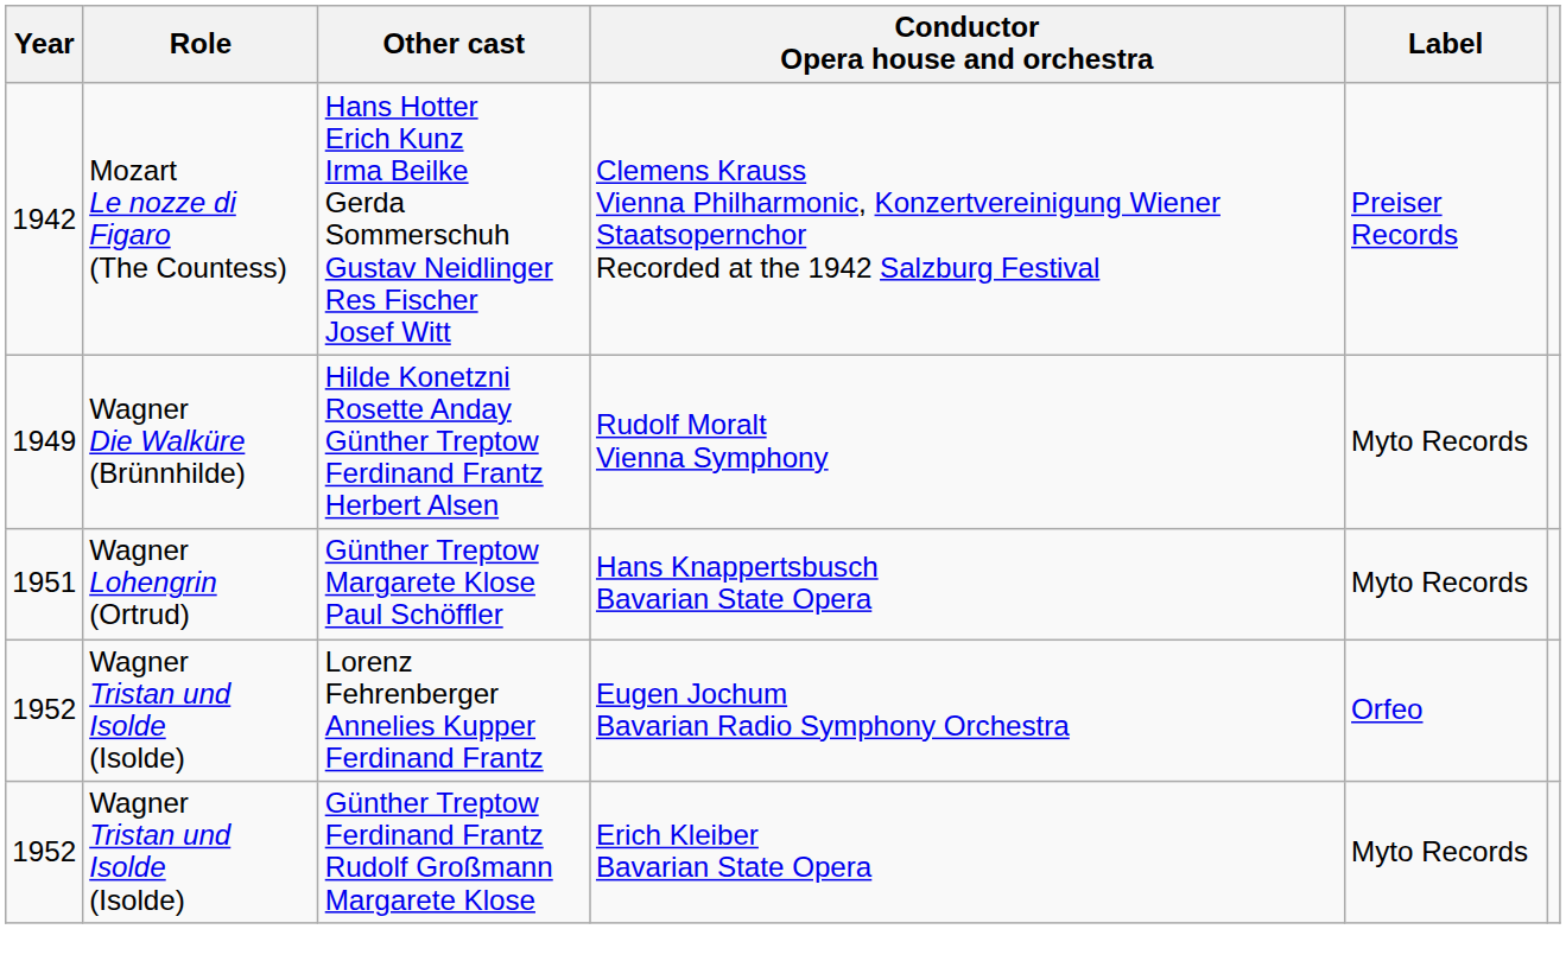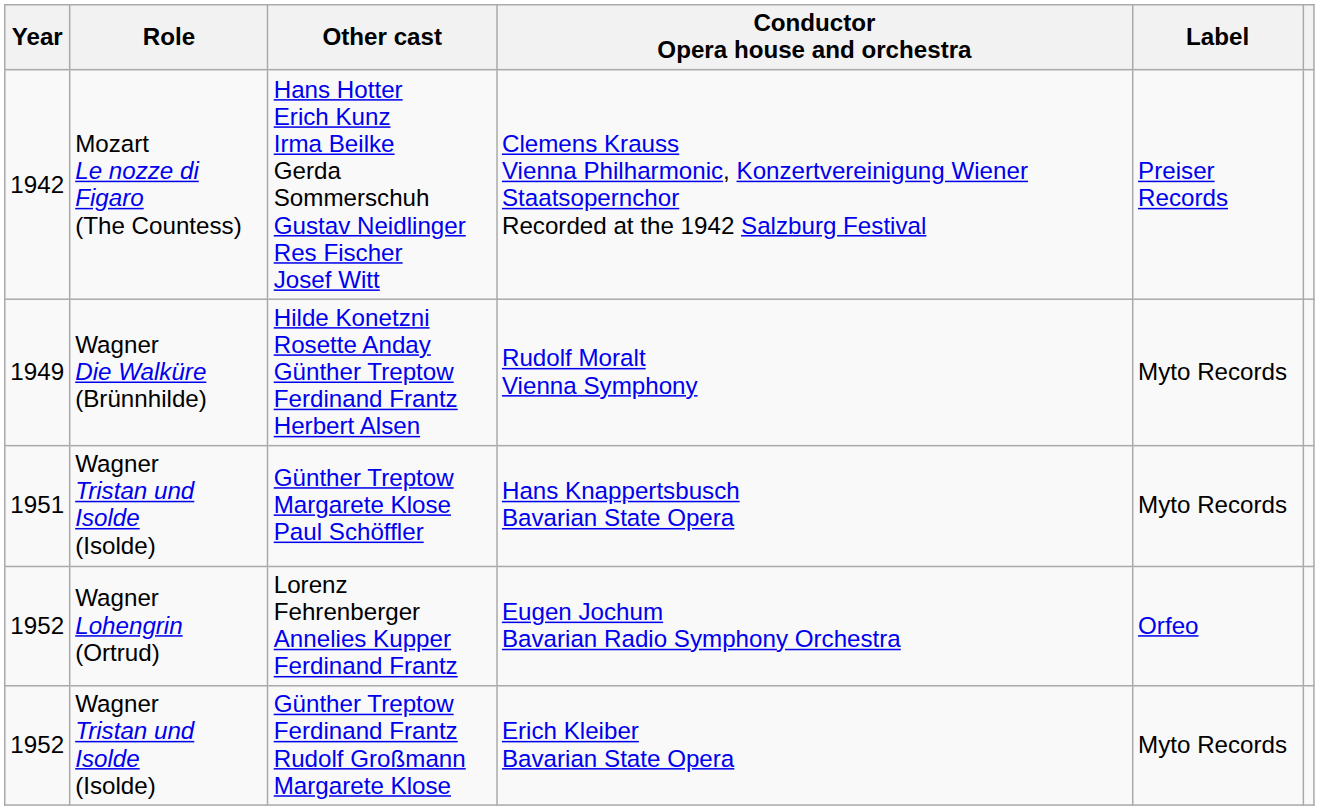Günther Treptow Margarete Klose Paul Schöffler | Role: Wagner Lohengrin (Ortrud) -> Wagner Tristan und Isolde (Isolde)
Lorenz Fehrenberger Annelies Kupper Ferdinand Frantz | Role: Wagner Tristan und Isolde (Isolde) -> Wagner Lohengrin (Ortrud)
